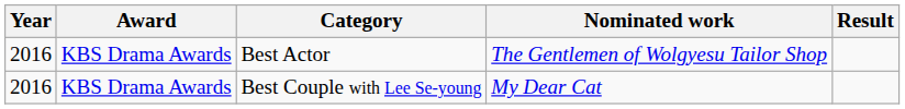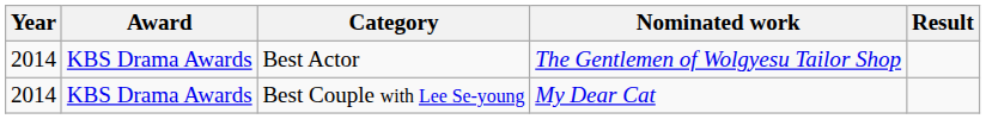Best Actor | Year: 2016 -> 2014
Best Couple with Lee Se-young | Year: 2016 -> 2014
